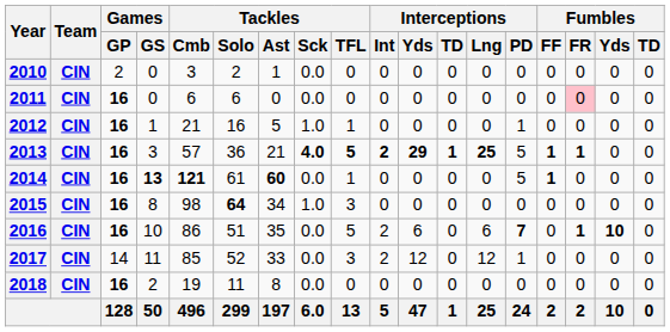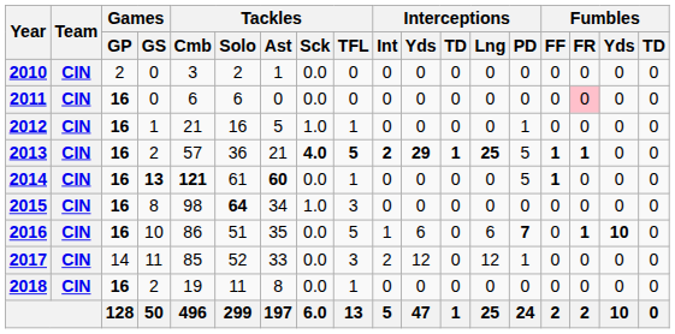2013 | Games / GS: 3 -> 2
2016 | Interceptions / Int: 2 -> 1
2018 | Tackles / TFL: 0 -> 1
